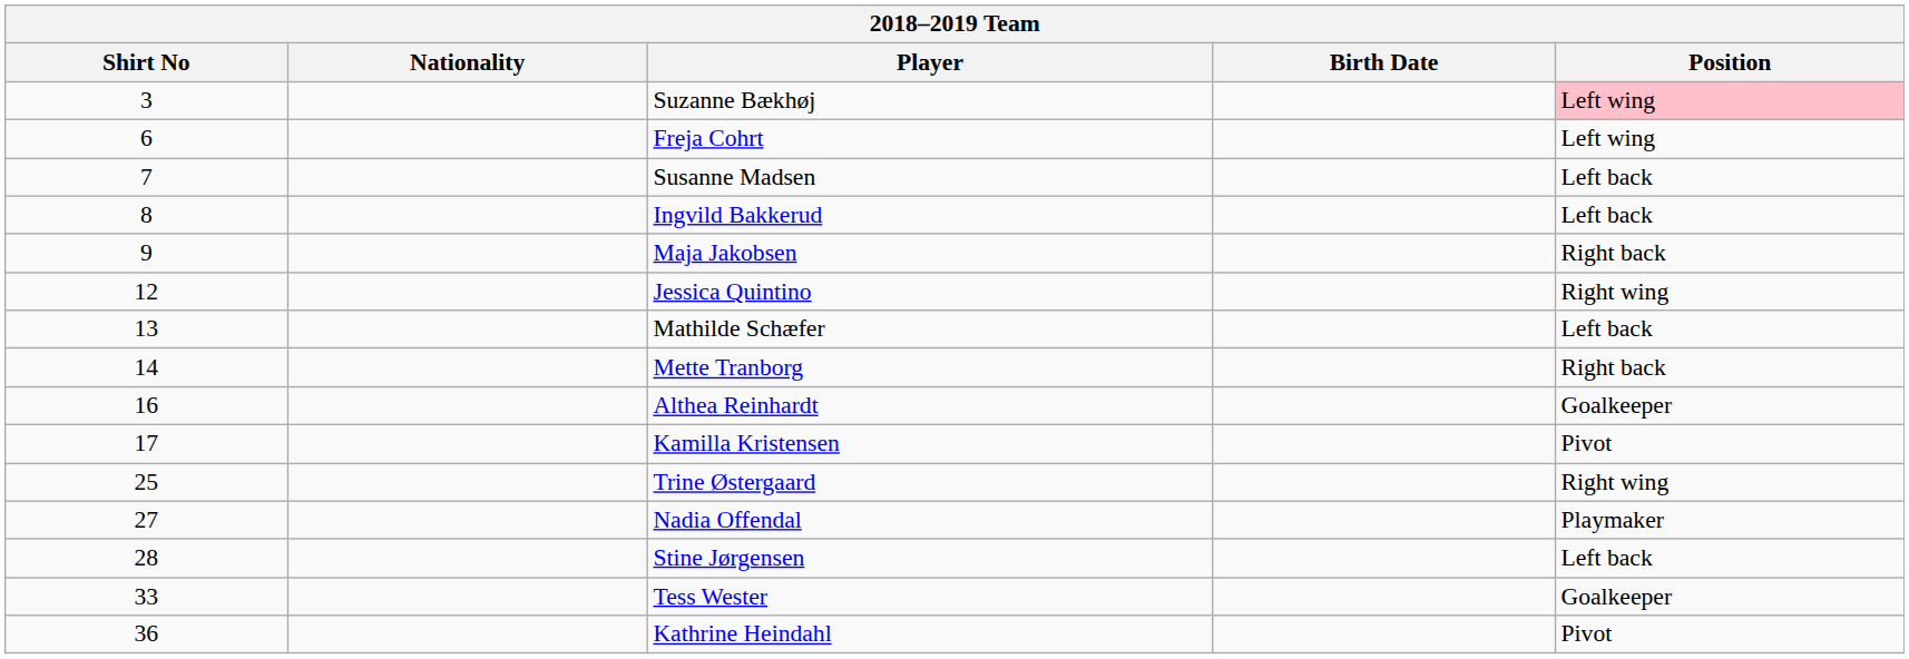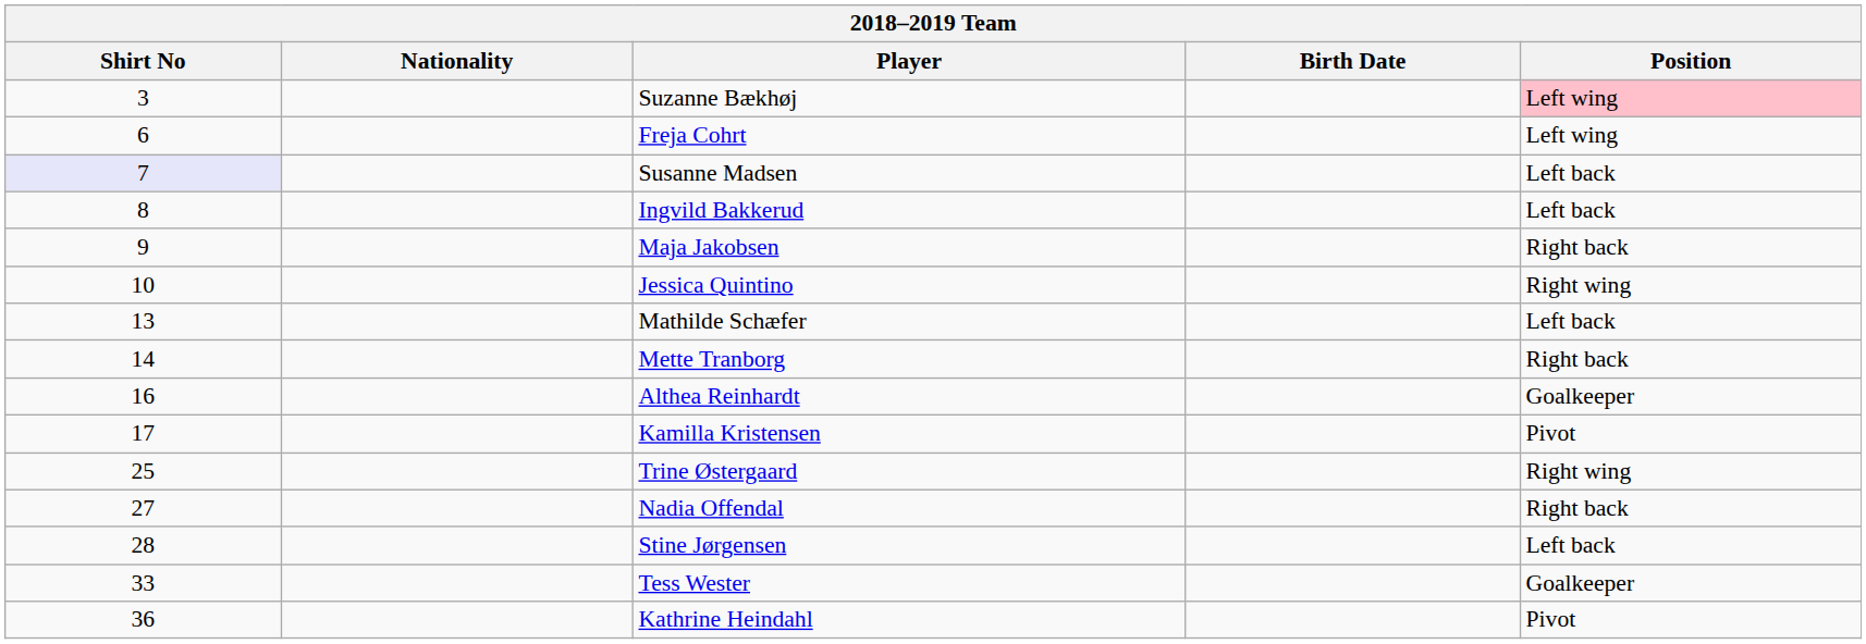Susanne Madsen | Shirt No: no background -> lavender background
Jessica Quintino | Shirt No: 12 -> 10
Nadia Offendal | Position: Playmaker -> Right back
